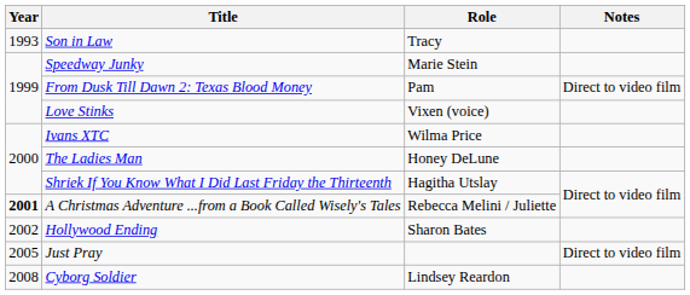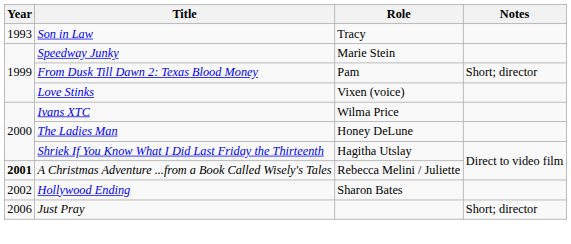From Dusk Till Dawn 2: Texas Blood Money | Notes: Direct to video film -> Short; director
Just Pray | Year: 2005 -> 2006
Just Pray | Notes: Direct to video film -> Short; director
- row: 2008 | Cyborg Soldier | Lindsey Reardon
